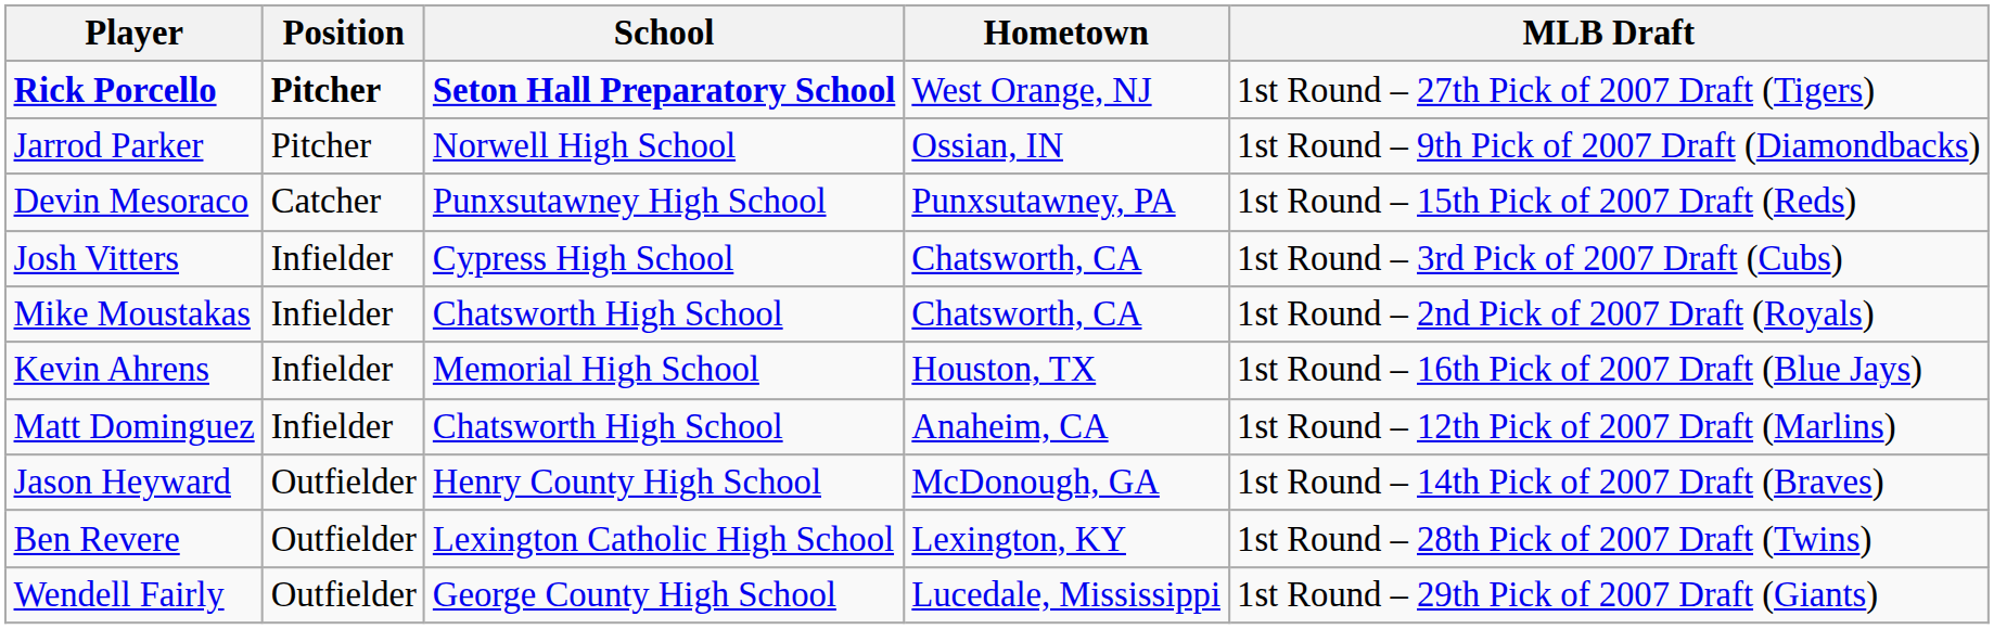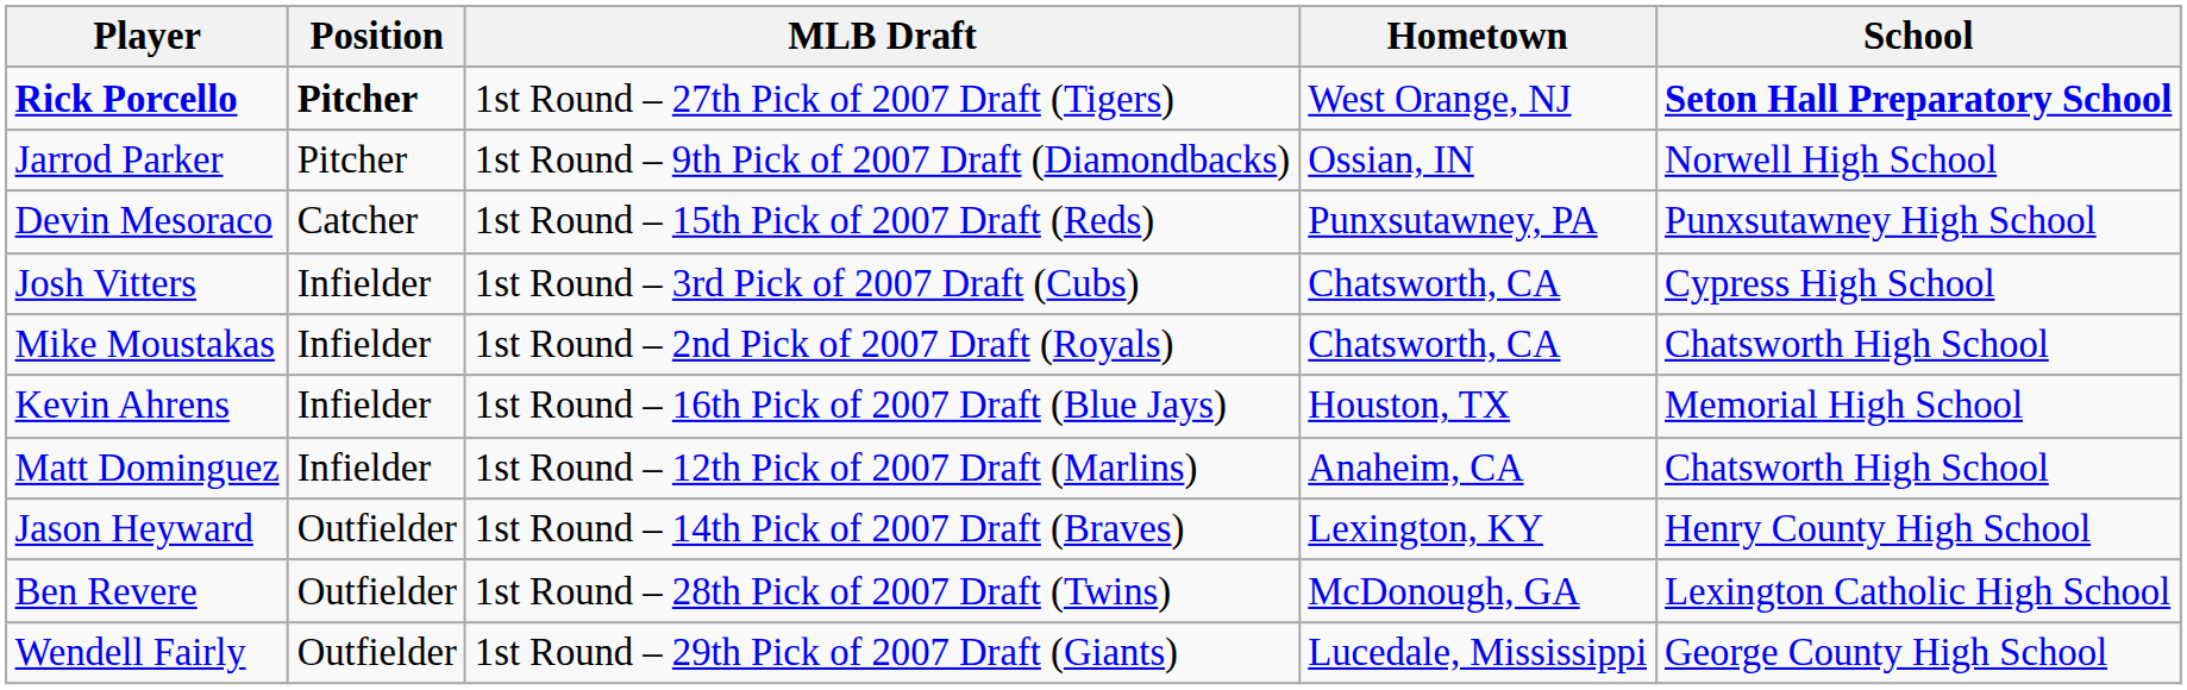columns swapped: School <-> MLB Draft
Jason Heyward | Hometown: McDonough, GA -> Lexington, KY
Ben Revere | Hometown: Lexington, KY -> McDonough, GA
